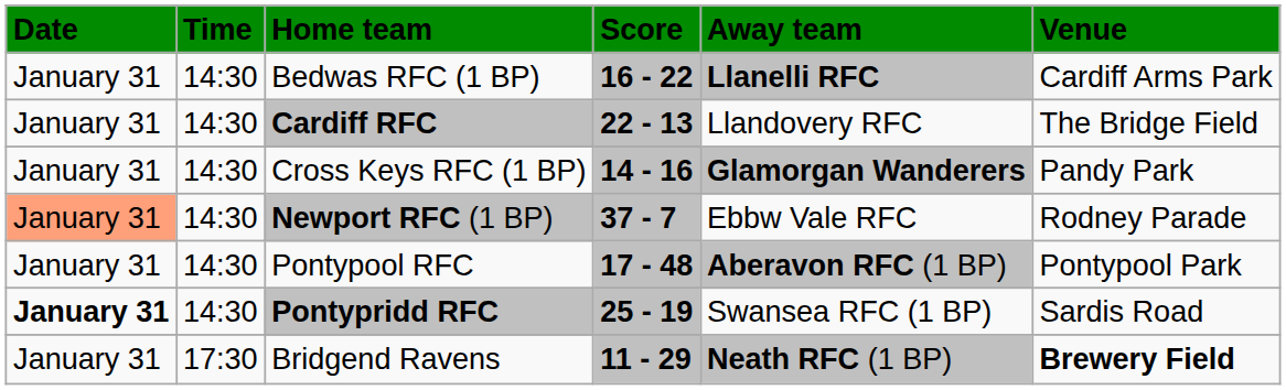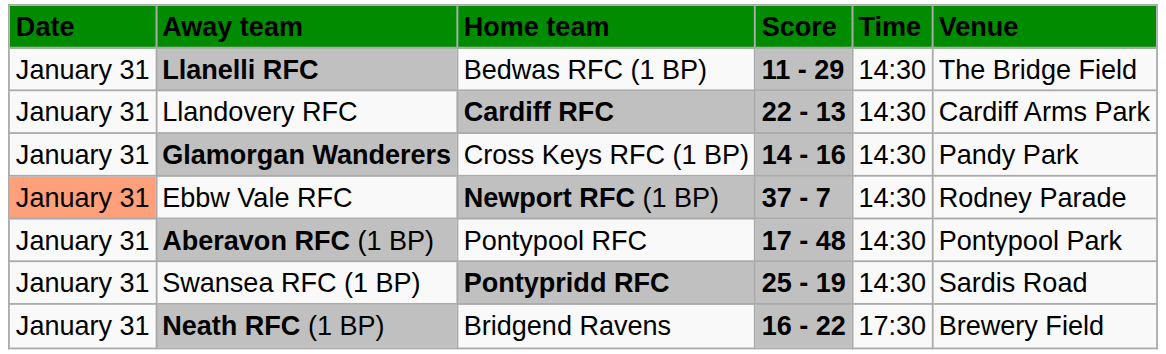columns swapped: Time <-> Away team
Bedwas RFC (1 BP) | Score: 16 - 22 -> 11 - 29
Bedwas RFC (1 BP) | Venue: Cardiff Arms Park -> The Bridge Field
Cardiff RFC | Venue: The Bridge Field -> Cardiff Arms Park
Pontypridd RFC | Date: bold -> normal
Bridgend Ravens | Score: 11 - 29 -> 16 - 22
Bridgend Ravens | Venue: bold -> normal
